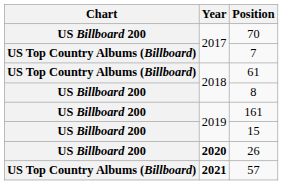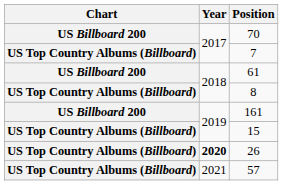61 | Chart: US Top Country Albums (Billboard) -> US Billboard 200
8 | Chart: US Billboard 200 -> US Top Country Albums (Billboard)
15 | Chart: US Billboard 200 -> US Top Country Albums (Billboard)
26 | Chart: US Billboard 200 -> US Top Country Albums (Billboard)
57 | Year: bold -> normal
